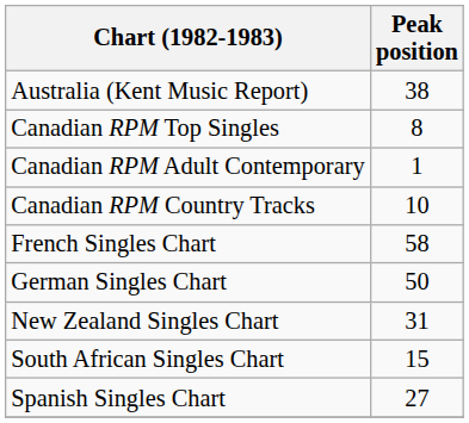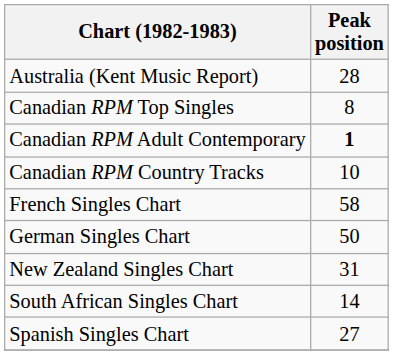Australia (Kent Music Report) | Peak position: 38 -> 28
Canadian RPM Adult Contemporary | Peak position: normal -> bold
South African Singles Chart | Peak position: 15 -> 14
